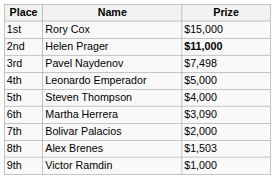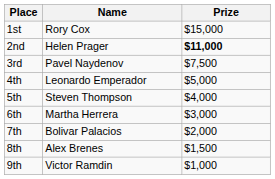3rd | Prize: $7,498 -> $7,500
6th | Prize: $3,090 -> $3,000
8th | Prize: $1,503 -> $1,500
